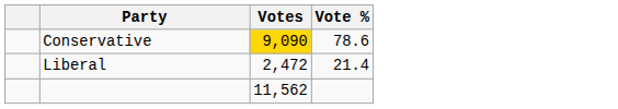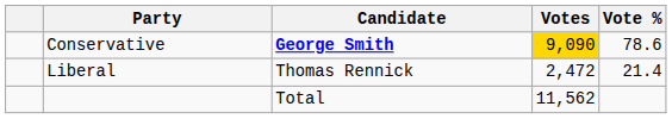+ column: Candidate | George Smith | Thomas Rennick | Total
